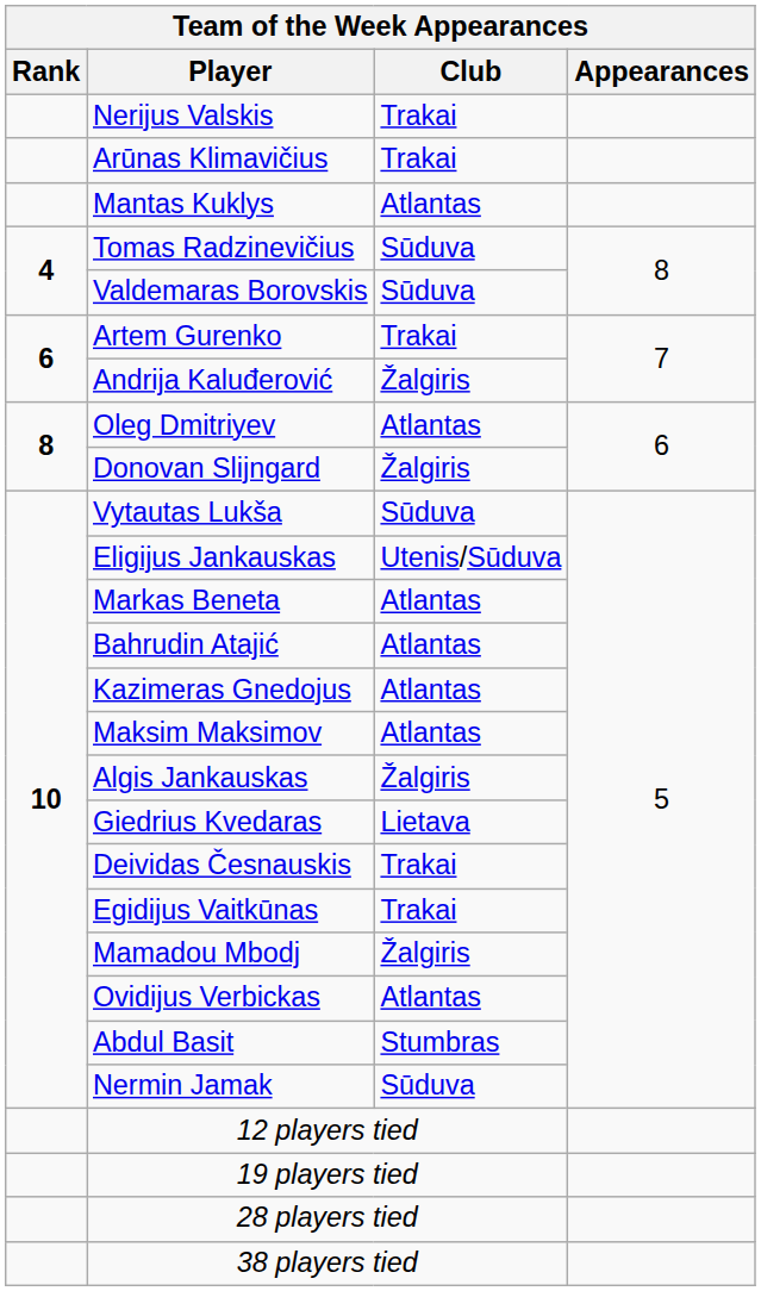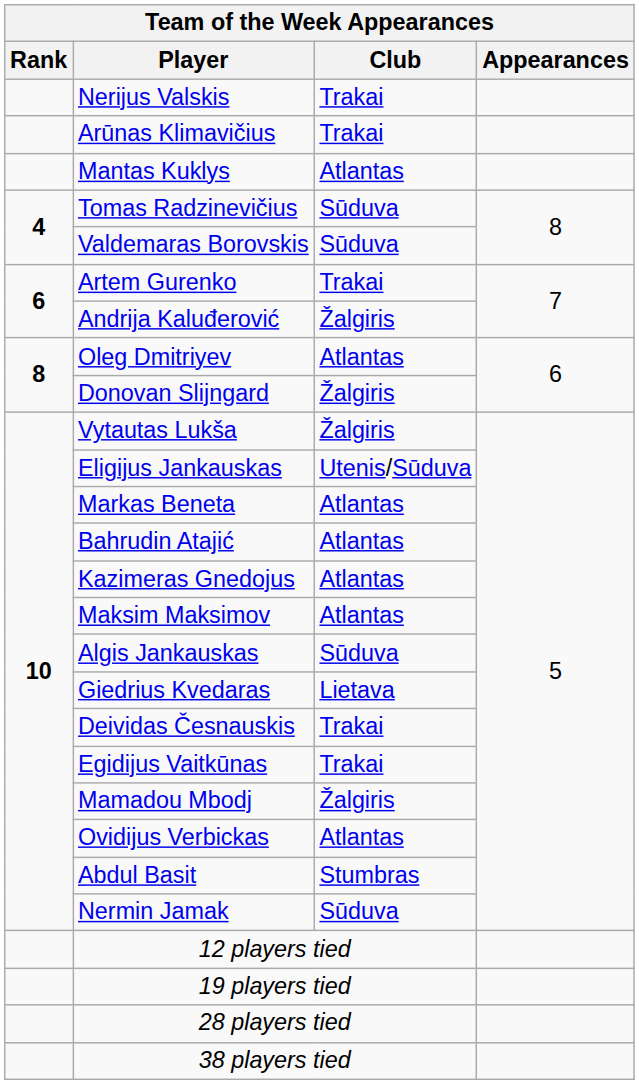Vytautas Lukša | Club: Sūduva -> Žalgiris
Algis Jankauskas | Club: Žalgiris -> Sūduva
